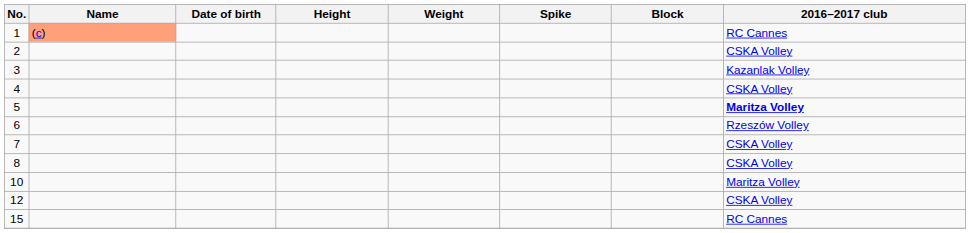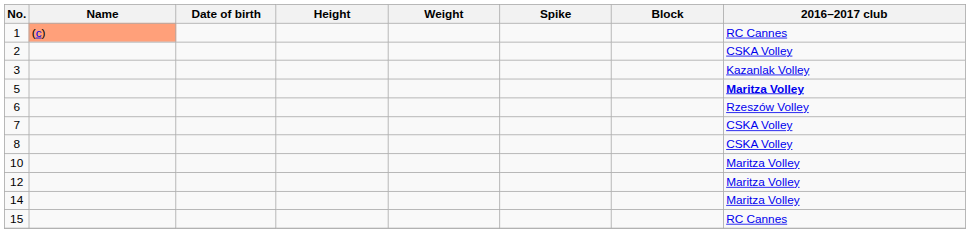- row: 4 | CSKA Volley
12 | 2016–2017 club: CSKA Volley -> Maritza Volley
+ row: 14 | Maritza Volley
